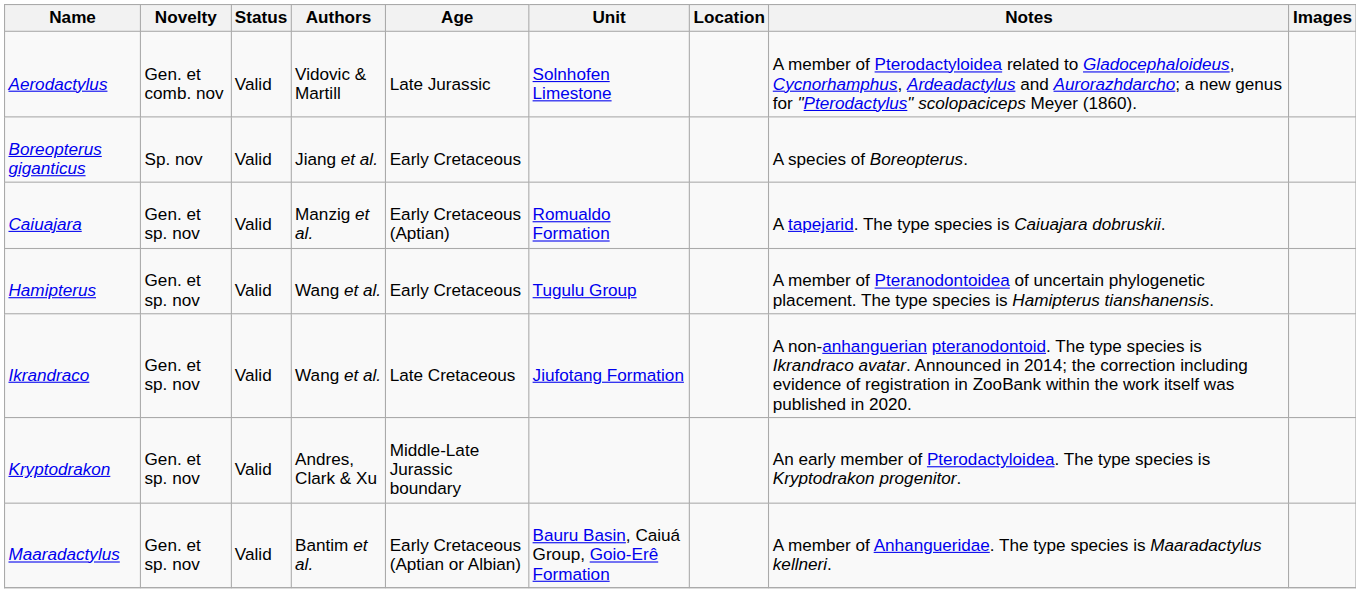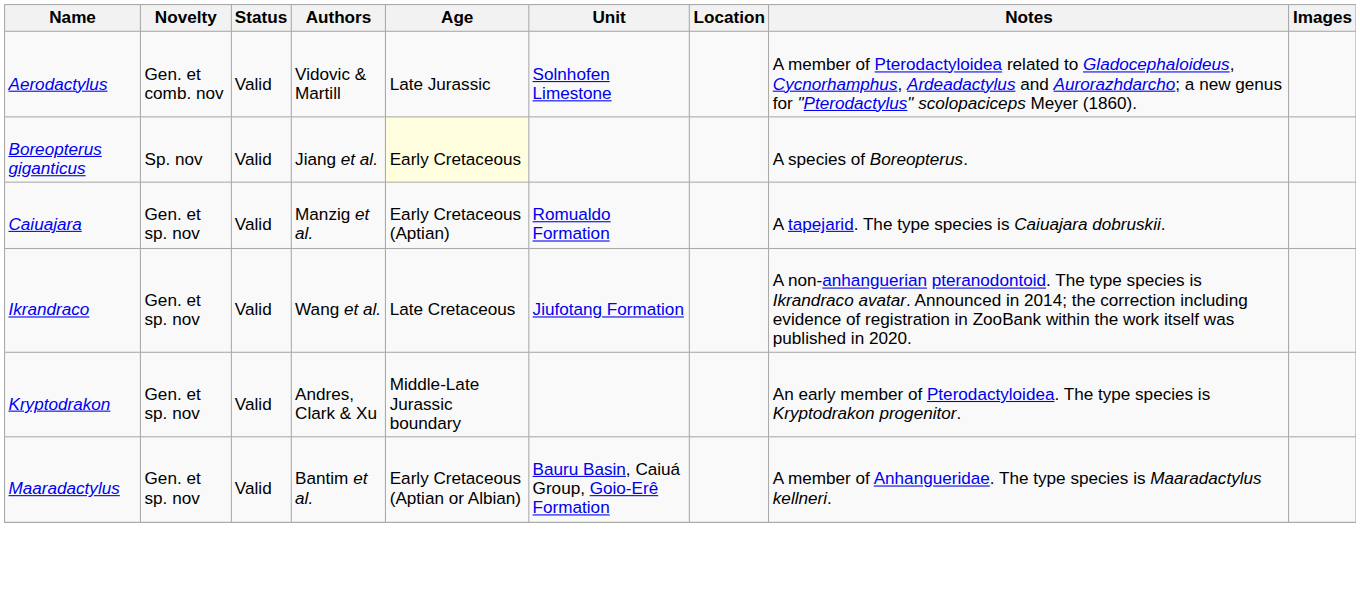Boreopterus giganticus | Age: no background -> lightyellow background
- row: Hamipterus | Gen. et sp. nov | Valid | Wang et al. | Early Cretaceous | Tugulu Group | A member of Pteranodontoidea of uncertain phylogenetic placement. The type species is Hamipterus tianshanensis.
